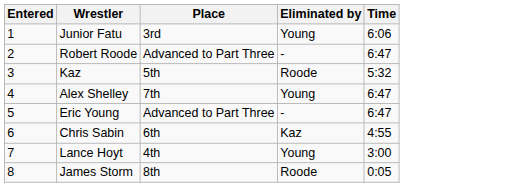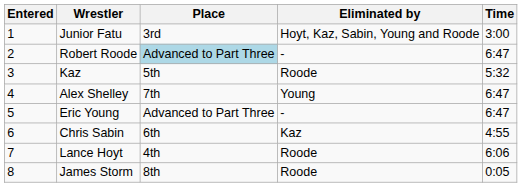Junior Fatu | Eliminated by: Young -> Hoyt, Kaz, Sabin, Young and Roode
Junior Fatu | Time: 6:06 -> 3:00
Robert Roode | Place: no background -> lightblue background
Lance Hoyt | Eliminated by: Young -> Roode
Lance Hoyt | Time: 3:00 -> 6:06
